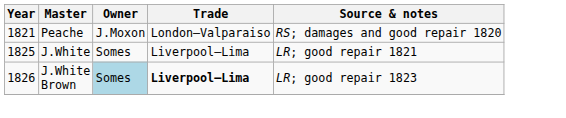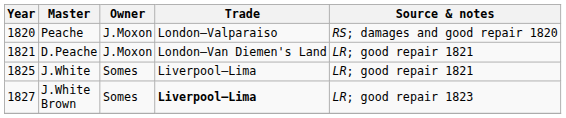Peache | Year: 1821 -> 1820
+ row: 1821 | D.Peache | J.Moxon | London–Van Diemen's Land | LR; good repair 1821
J.White Brown | Year: 1826 -> 1827
J.White Brown | Owner: lightblue background -> no background
